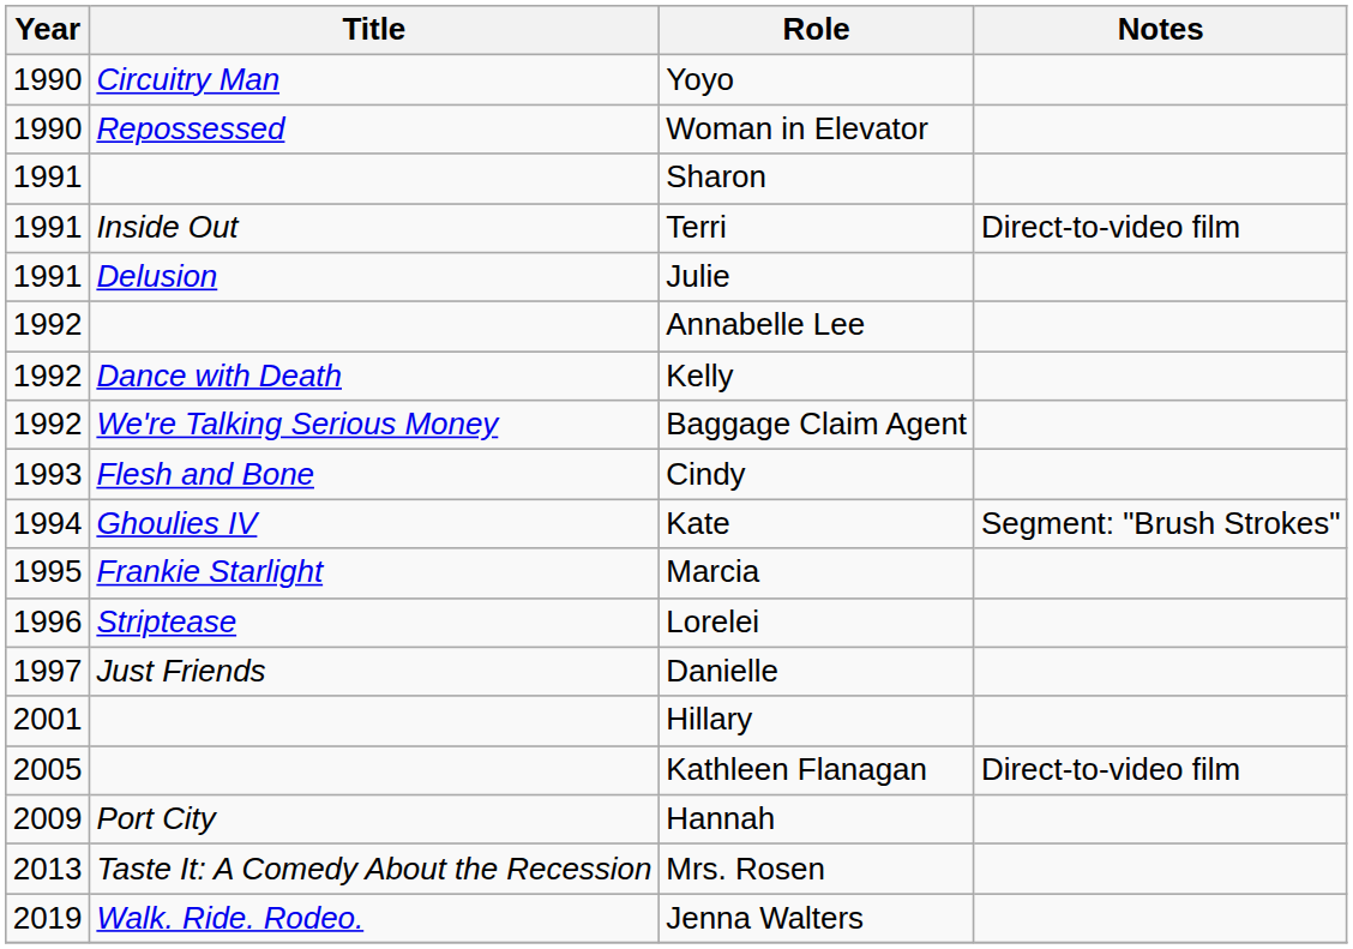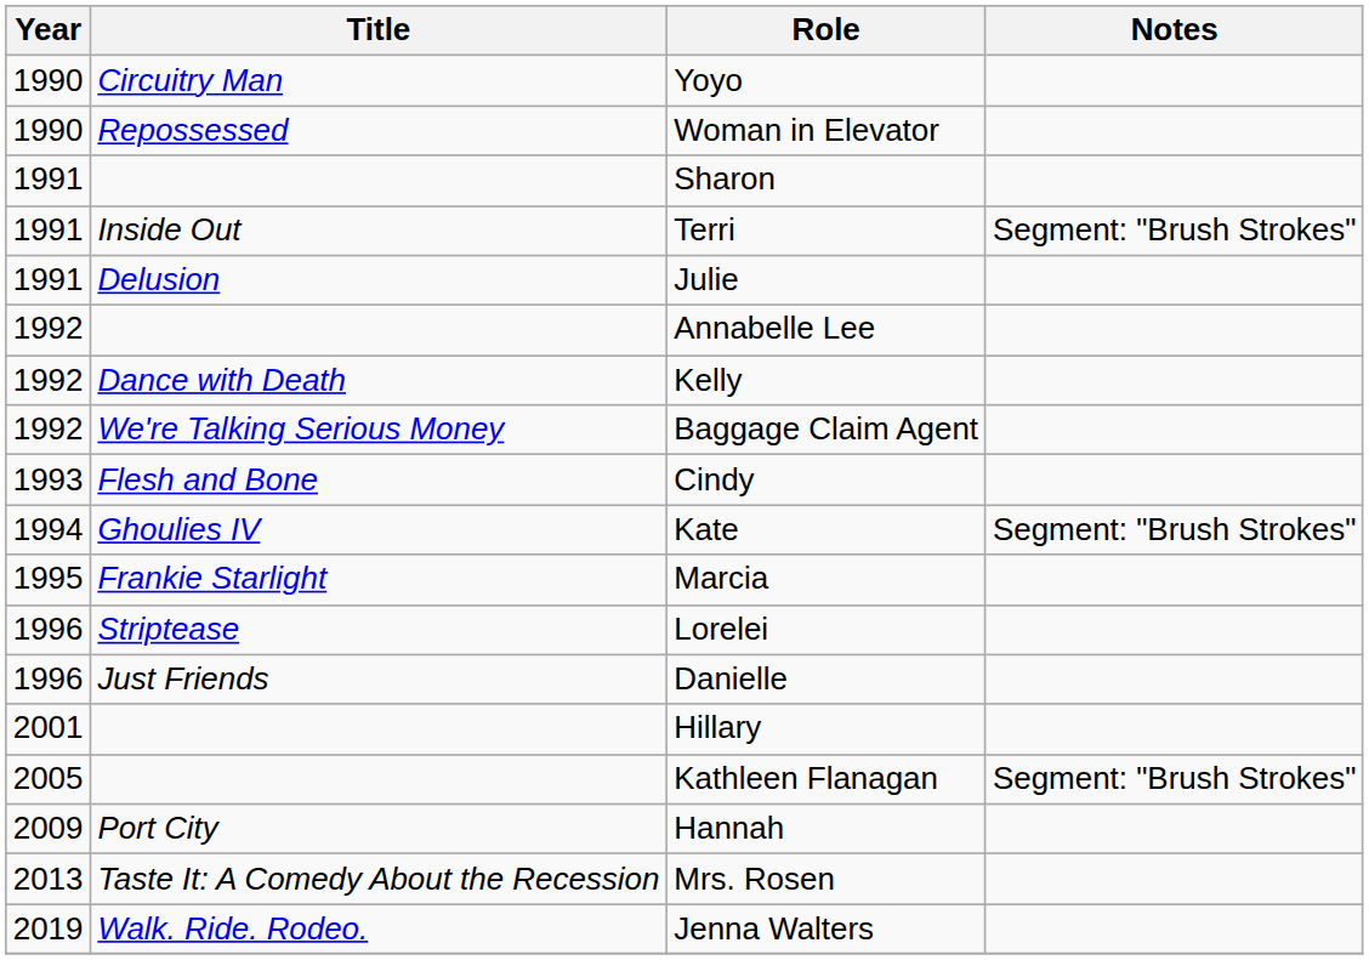Terri | Notes: Direct-to-video film -> Segment: "Brush Strokes"
Danielle | Year: 1997 -> 1996
Kathleen Flanagan | Notes: Direct-to-video film -> Segment: "Brush Strokes"
